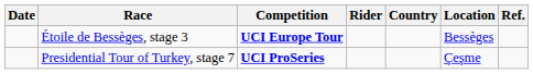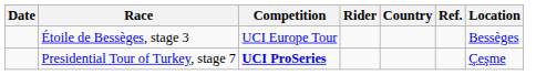columns swapped: Location <-> Ref.
Étoile de Bessèges, stage 3 | Competition: bold -> normal
